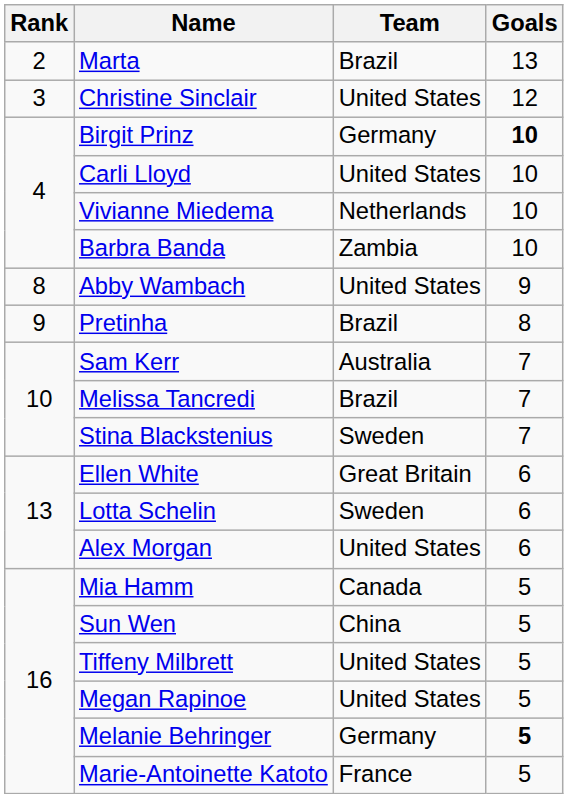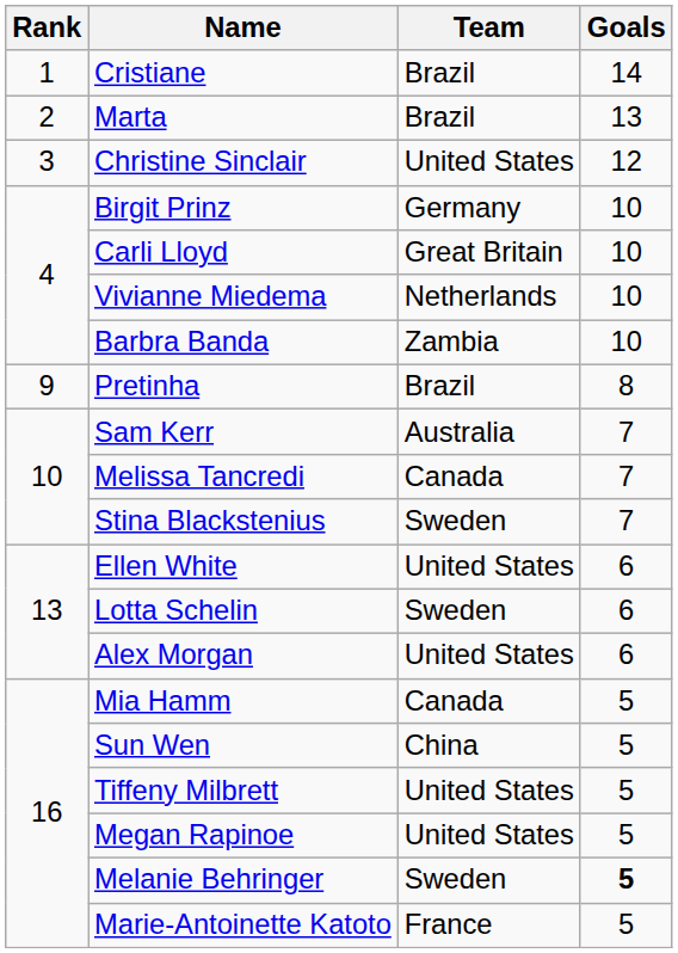+ row: 1 | Cristiane | Brazil | 14
Birgit Prinz | Goals: bold -> normal
Carli Lloyd | Team: United States -> Great Britain
- row: 8 | Abby Wambach | United States | 9
Melissa Tancredi | Team: Brazil -> Canada
Ellen White | Team: Great Britain -> United States
Melanie Behringer | Team: Germany -> Sweden
